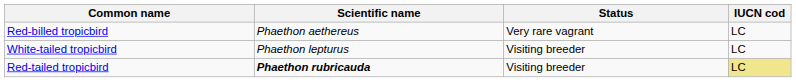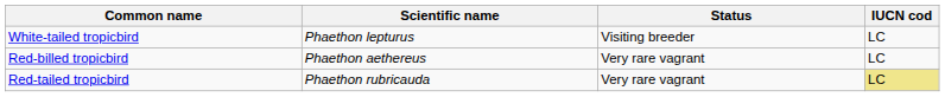rows swapped: White-tailed tropicbird <-> Red-billed tropicbird
Red-tailed tropicbird | Scientific name: bold -> normal
Red-tailed tropicbird | Status: Visiting breeder -> Very rare vagrant
